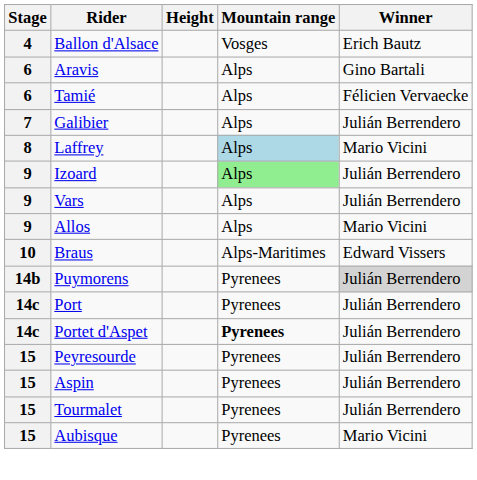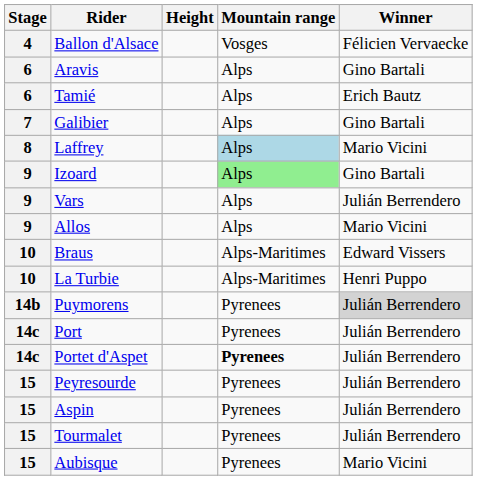Ballon d'Alsace | Winner: Erich Bautz -> Félicien Vervaecke
Tamié | Winner: Félicien Vervaecke -> Erich Bautz
Galibier | Winner: Julián Berrendero -> Gino Bartali
Izoard | Winner: Julián Berrendero -> Gino Bartali
+ row: 10 | La Turbie | Alps-Maritimes | Henri Puppo
